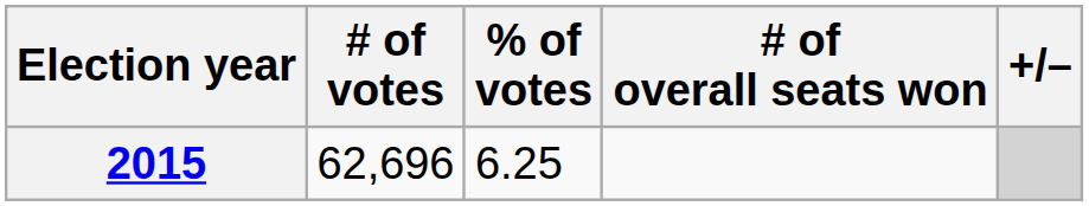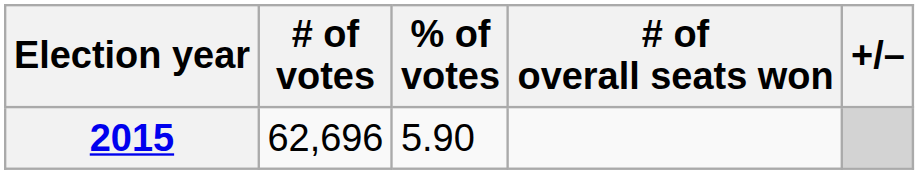2015 | % of votes: 6.25 -> 5.90
